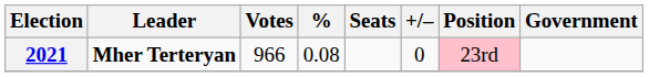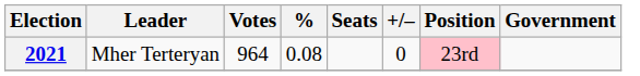2021 | Leader: bold -> normal
2021 | Votes: 966 -> 964
